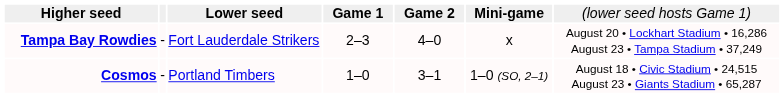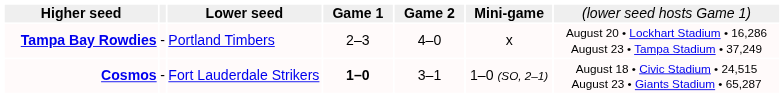Tampa Bay Rowdies | column 3: Fort Lauderdale Strikers -> Portland Timbers
Cosmos | column 3: Portland Timbers -> Fort Lauderdale Strikers
Cosmos | column 4: normal -> bold
